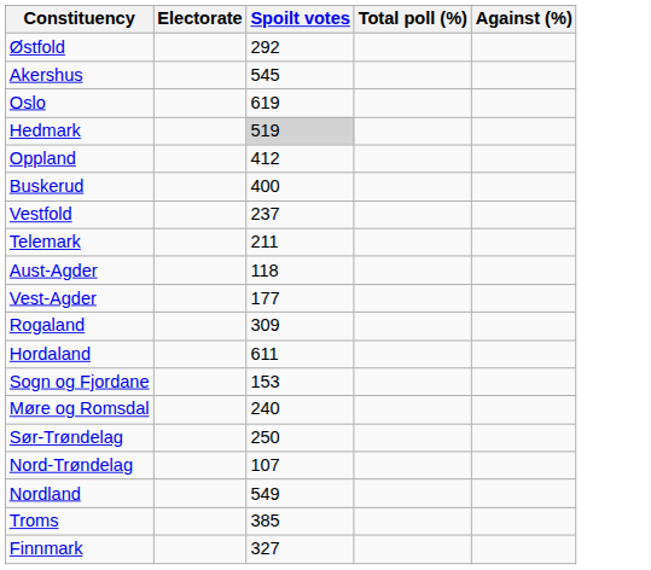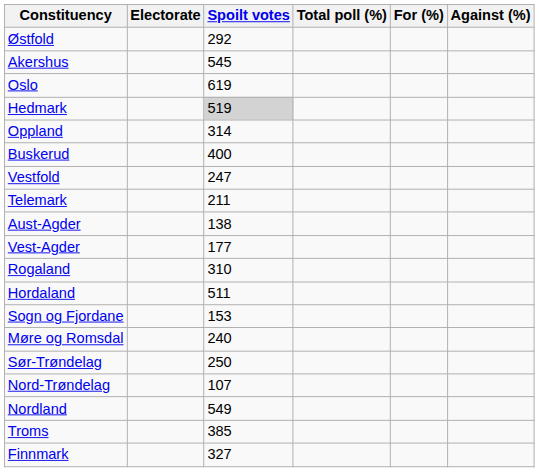+ column: For (%)
Oppland | Spoilt votes: 412 -> 314
Vestfold | Spoilt votes: 237 -> 247
Aust-Agder | Spoilt votes: 118 -> 138
Rogaland | Spoilt votes: 309 -> 310
Hordaland | Spoilt votes: 611 -> 511
